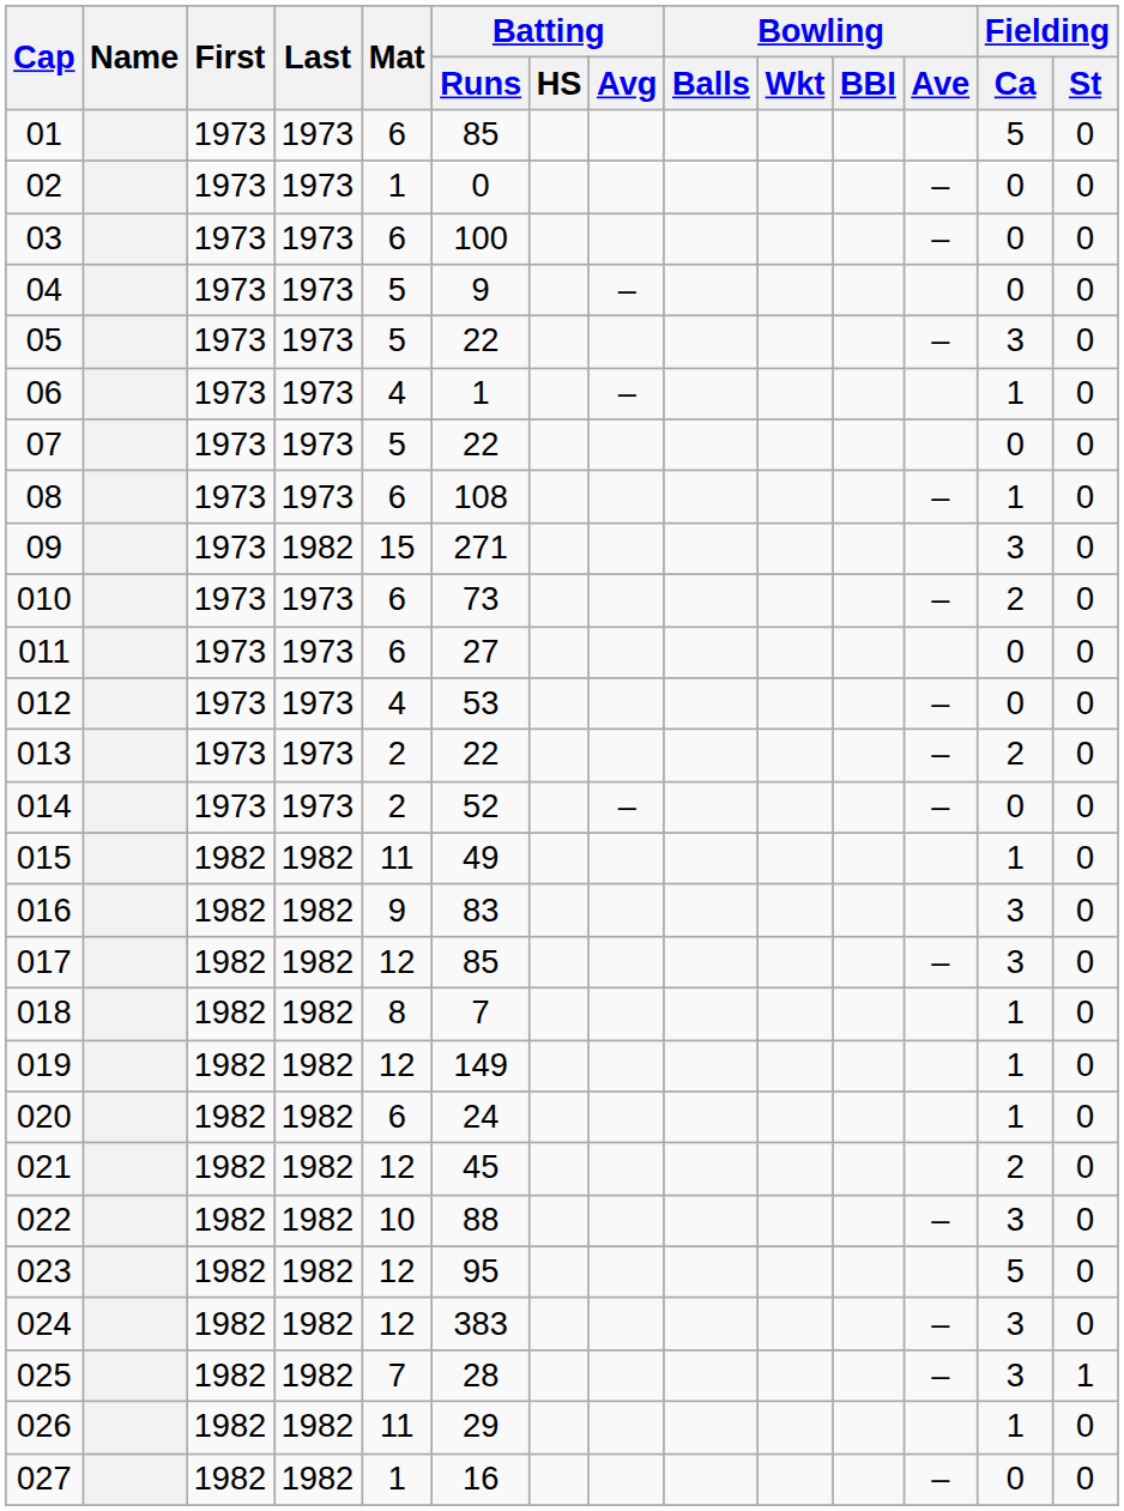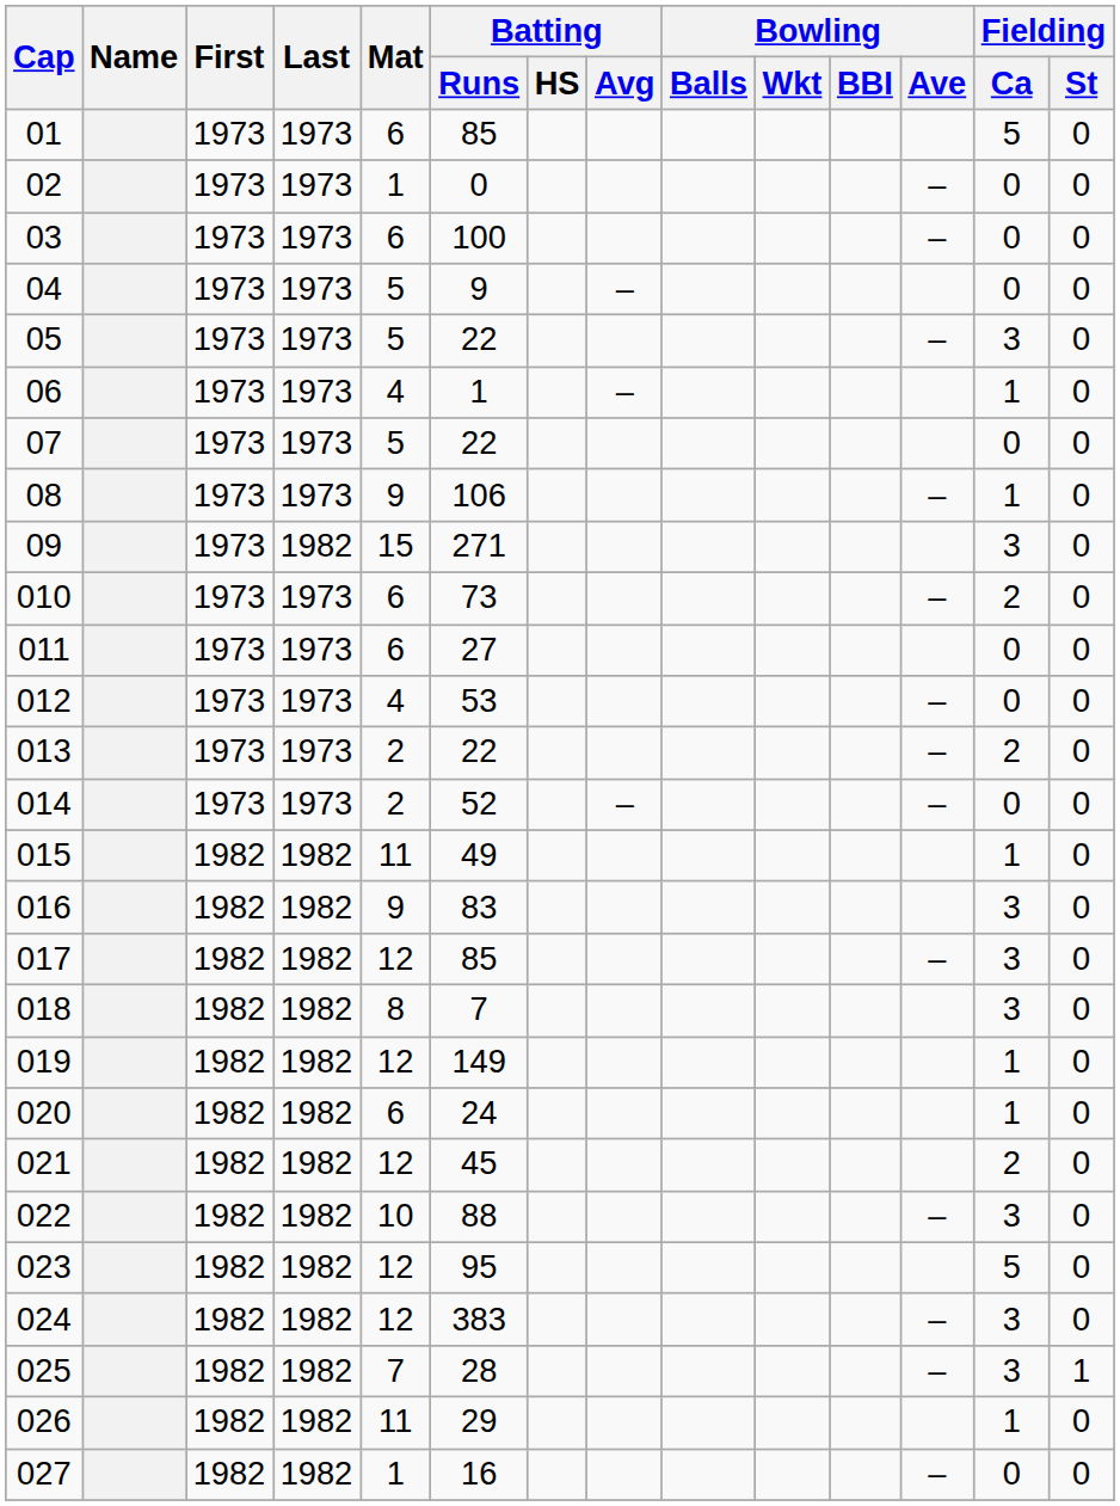08 | Mat: 6 -> 9
08 | Batting / Runs: 108 -> 106
018 | Fielding / Ca: 1 -> 3
